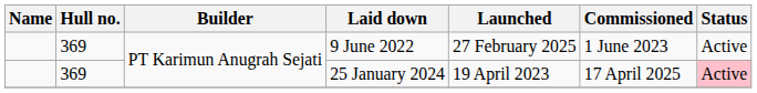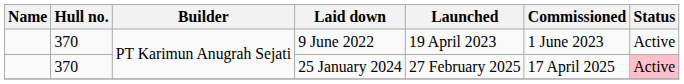9 June 2022 | Hull no.: 369 -> 370
9 June 2022 | Launched: 27 February 2025 -> 19 April 2023
25 January 2024 | Hull no.: 369 -> 370
25 January 2024 | Launched: 19 April 2023 -> 27 February 2025
